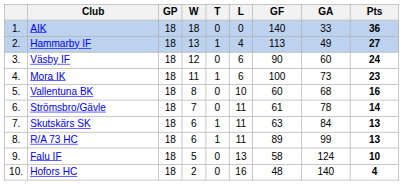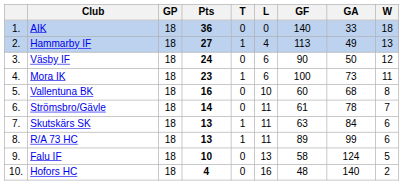columns swapped: W <-> Pts
Väsby IF | GA: 60 -> 50
